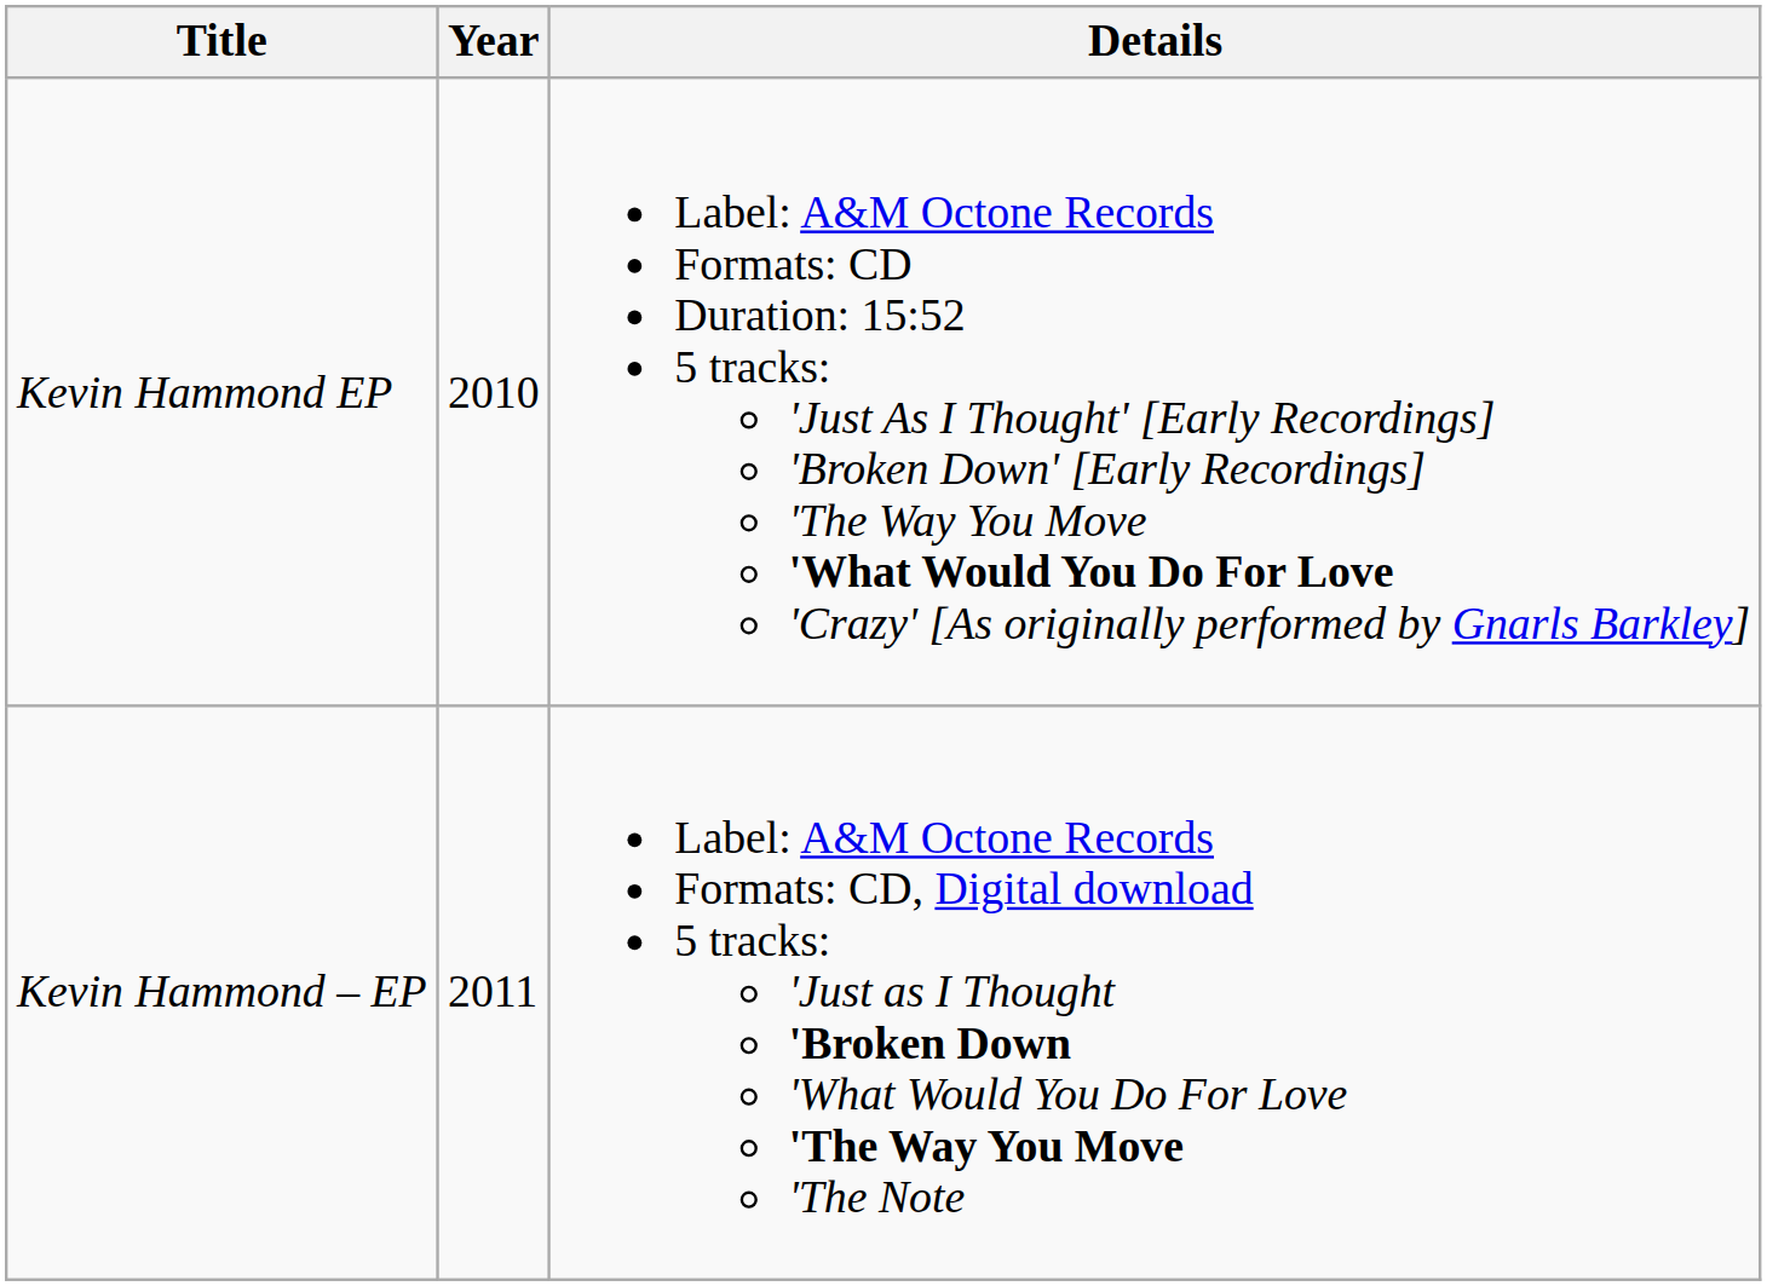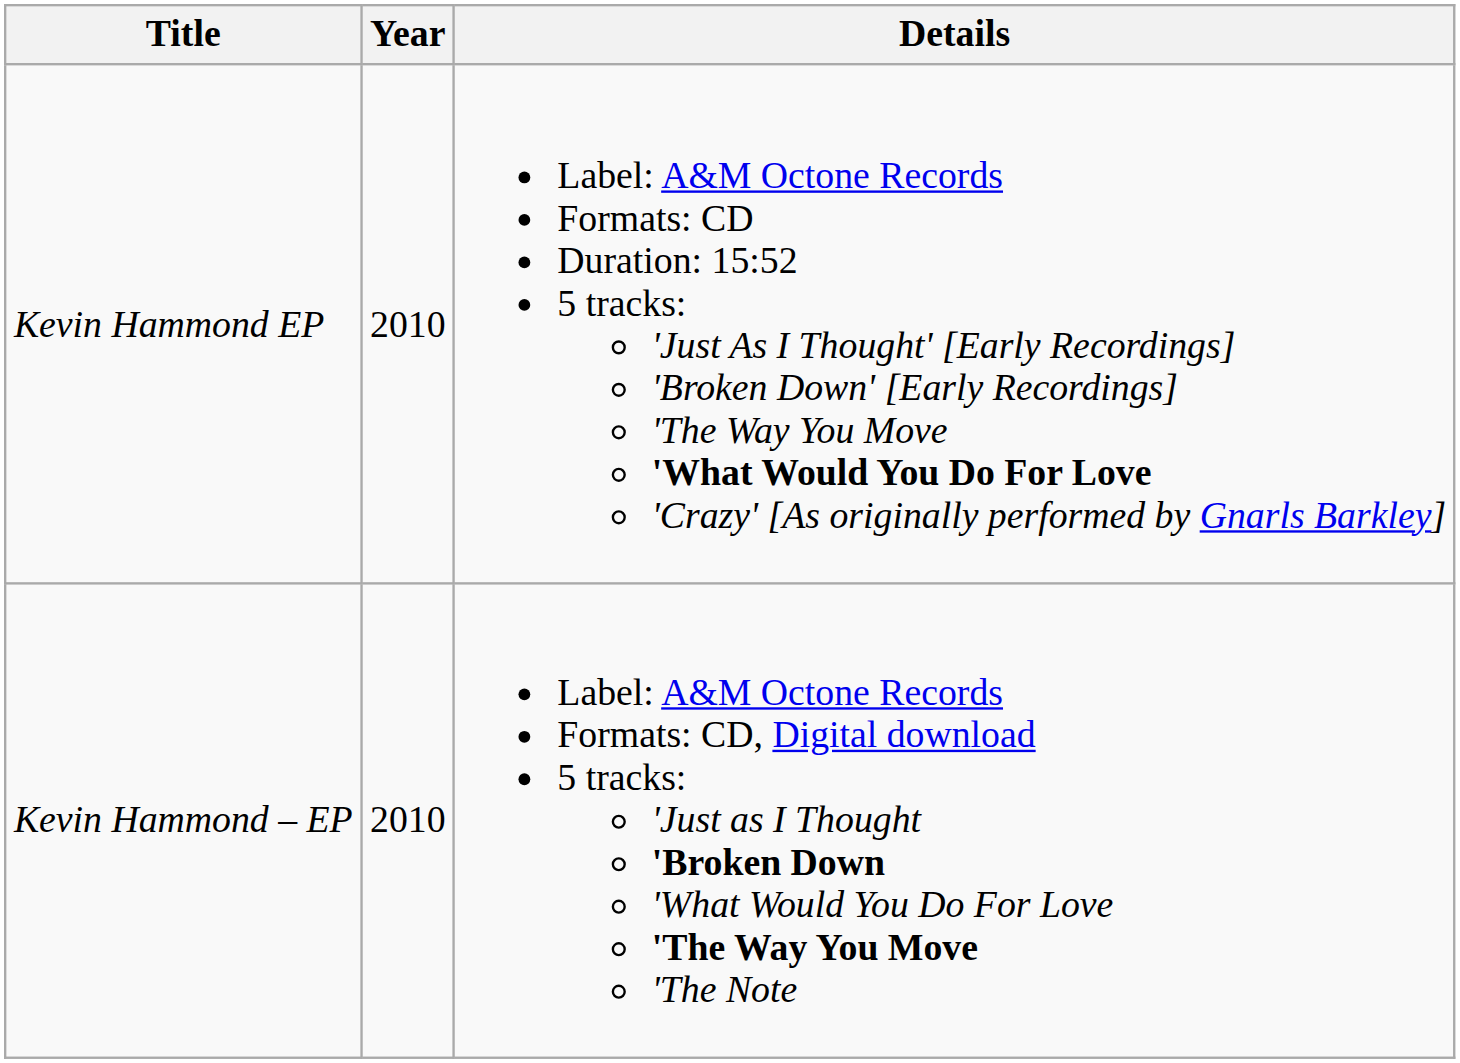Kevin Hammond – EP | Year: 2011 -> 2010
